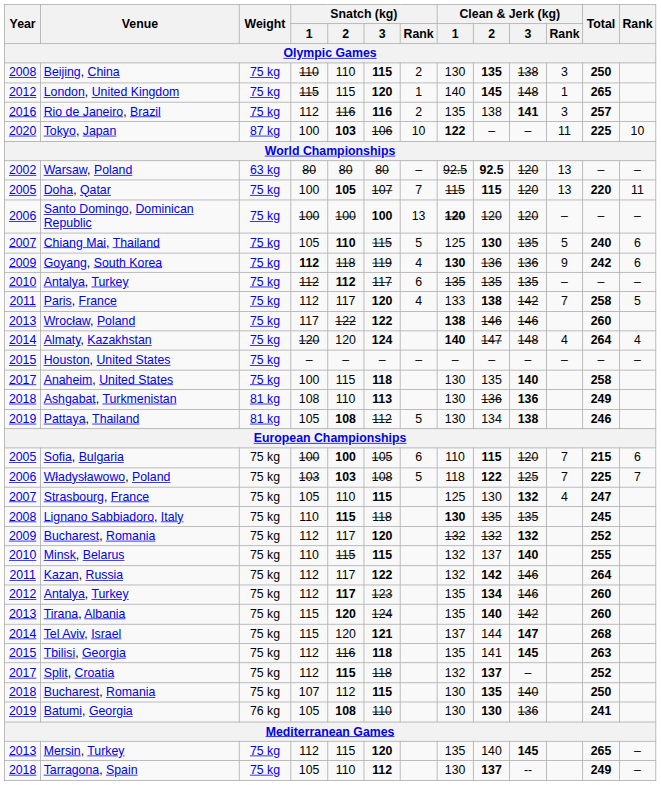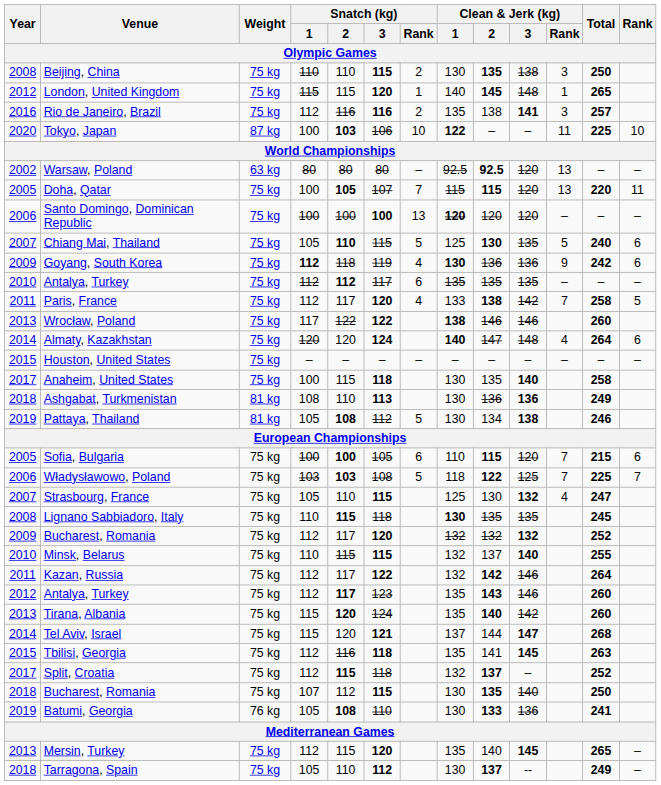Almaty, Kazakhstan | Rank: 4 -> 6
2012 / Antalya, Turkey | Clean & Jerk (kg) / 2: 134 -> 143
Batumi, Georgia | Clean & Jerk (kg) / 2: 130 -> 133
